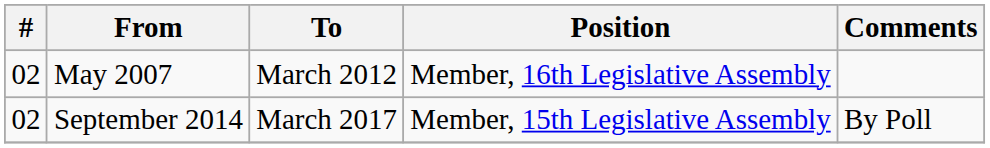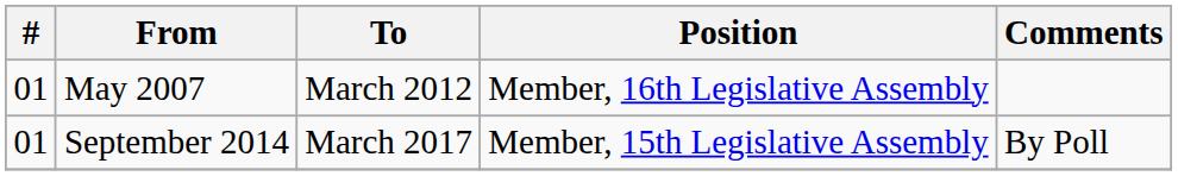May 2007 | #: 02 -> 01
September 2014 | #: 02 -> 01
